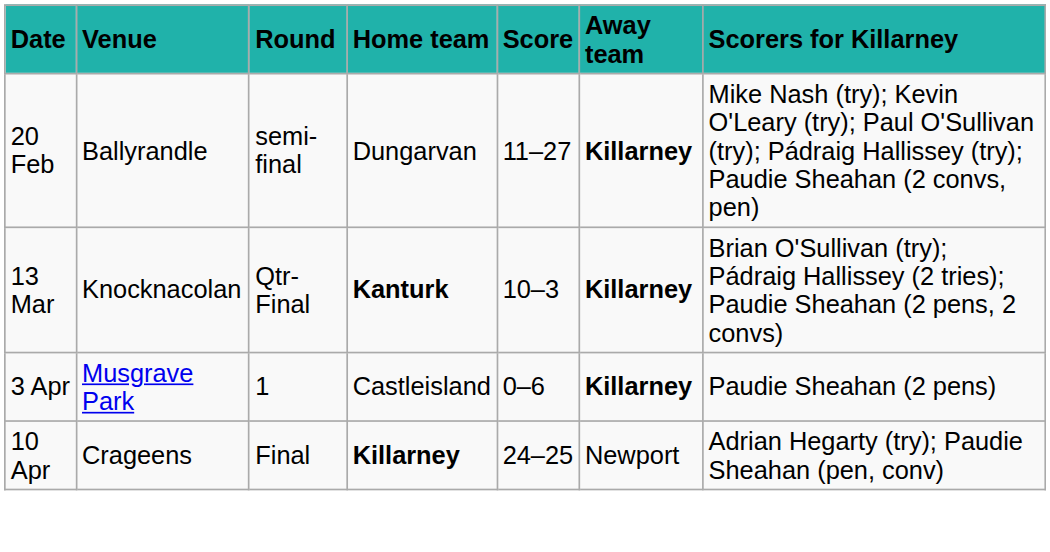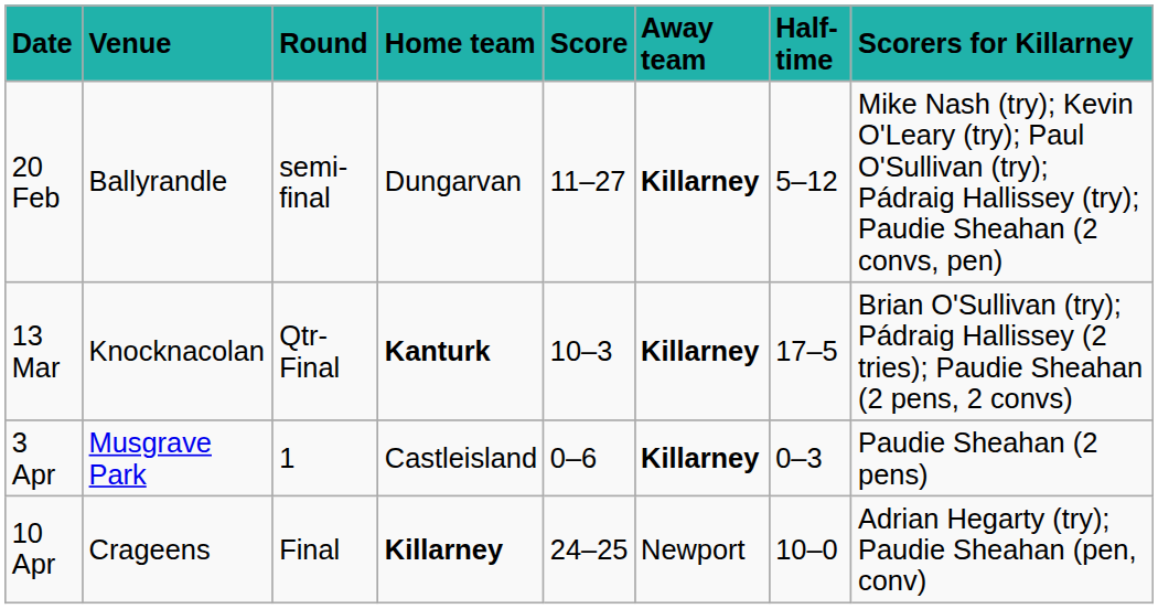+ column: Half-time | 5–12 | 17–5 | 0–3 | 10–0
